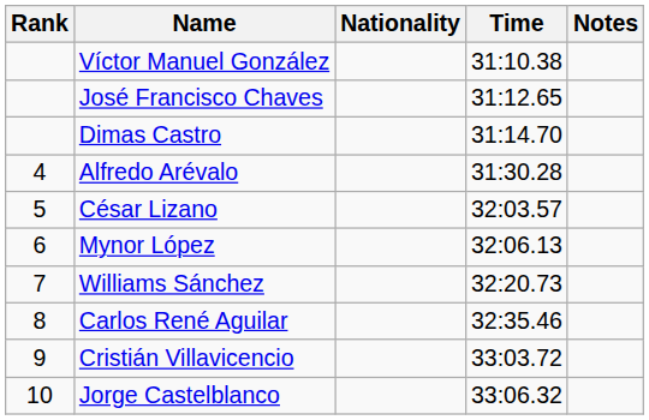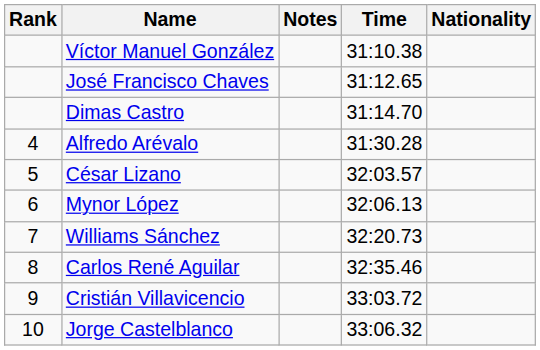columns swapped: Nationality <-> Notes
